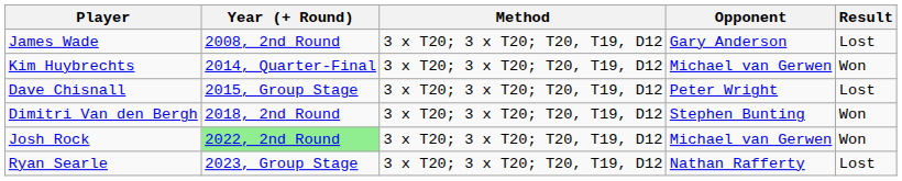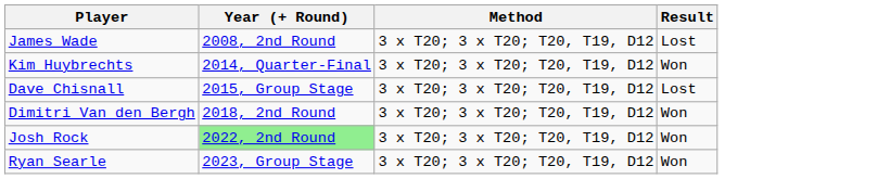- column: Opponent | Gary Anderson | Michael van Gerwen | Peter Wright | Stephen Bunting | Michael van Gerwen | Nathan Rafferty
Ryan Searle | Result: Lost -> Won
